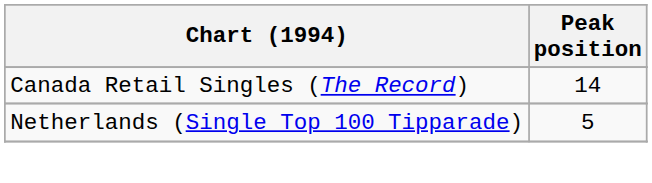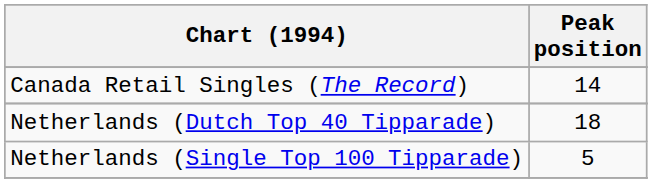+ row: Netherlands (Dutch Top 40 Tipparade) | 18
